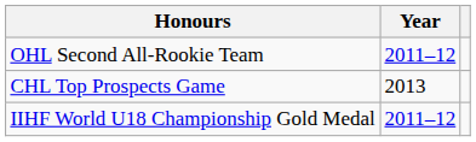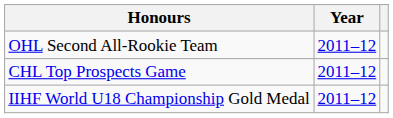CHL Top Prospects Game | Year: 2013 -> 2011–12
